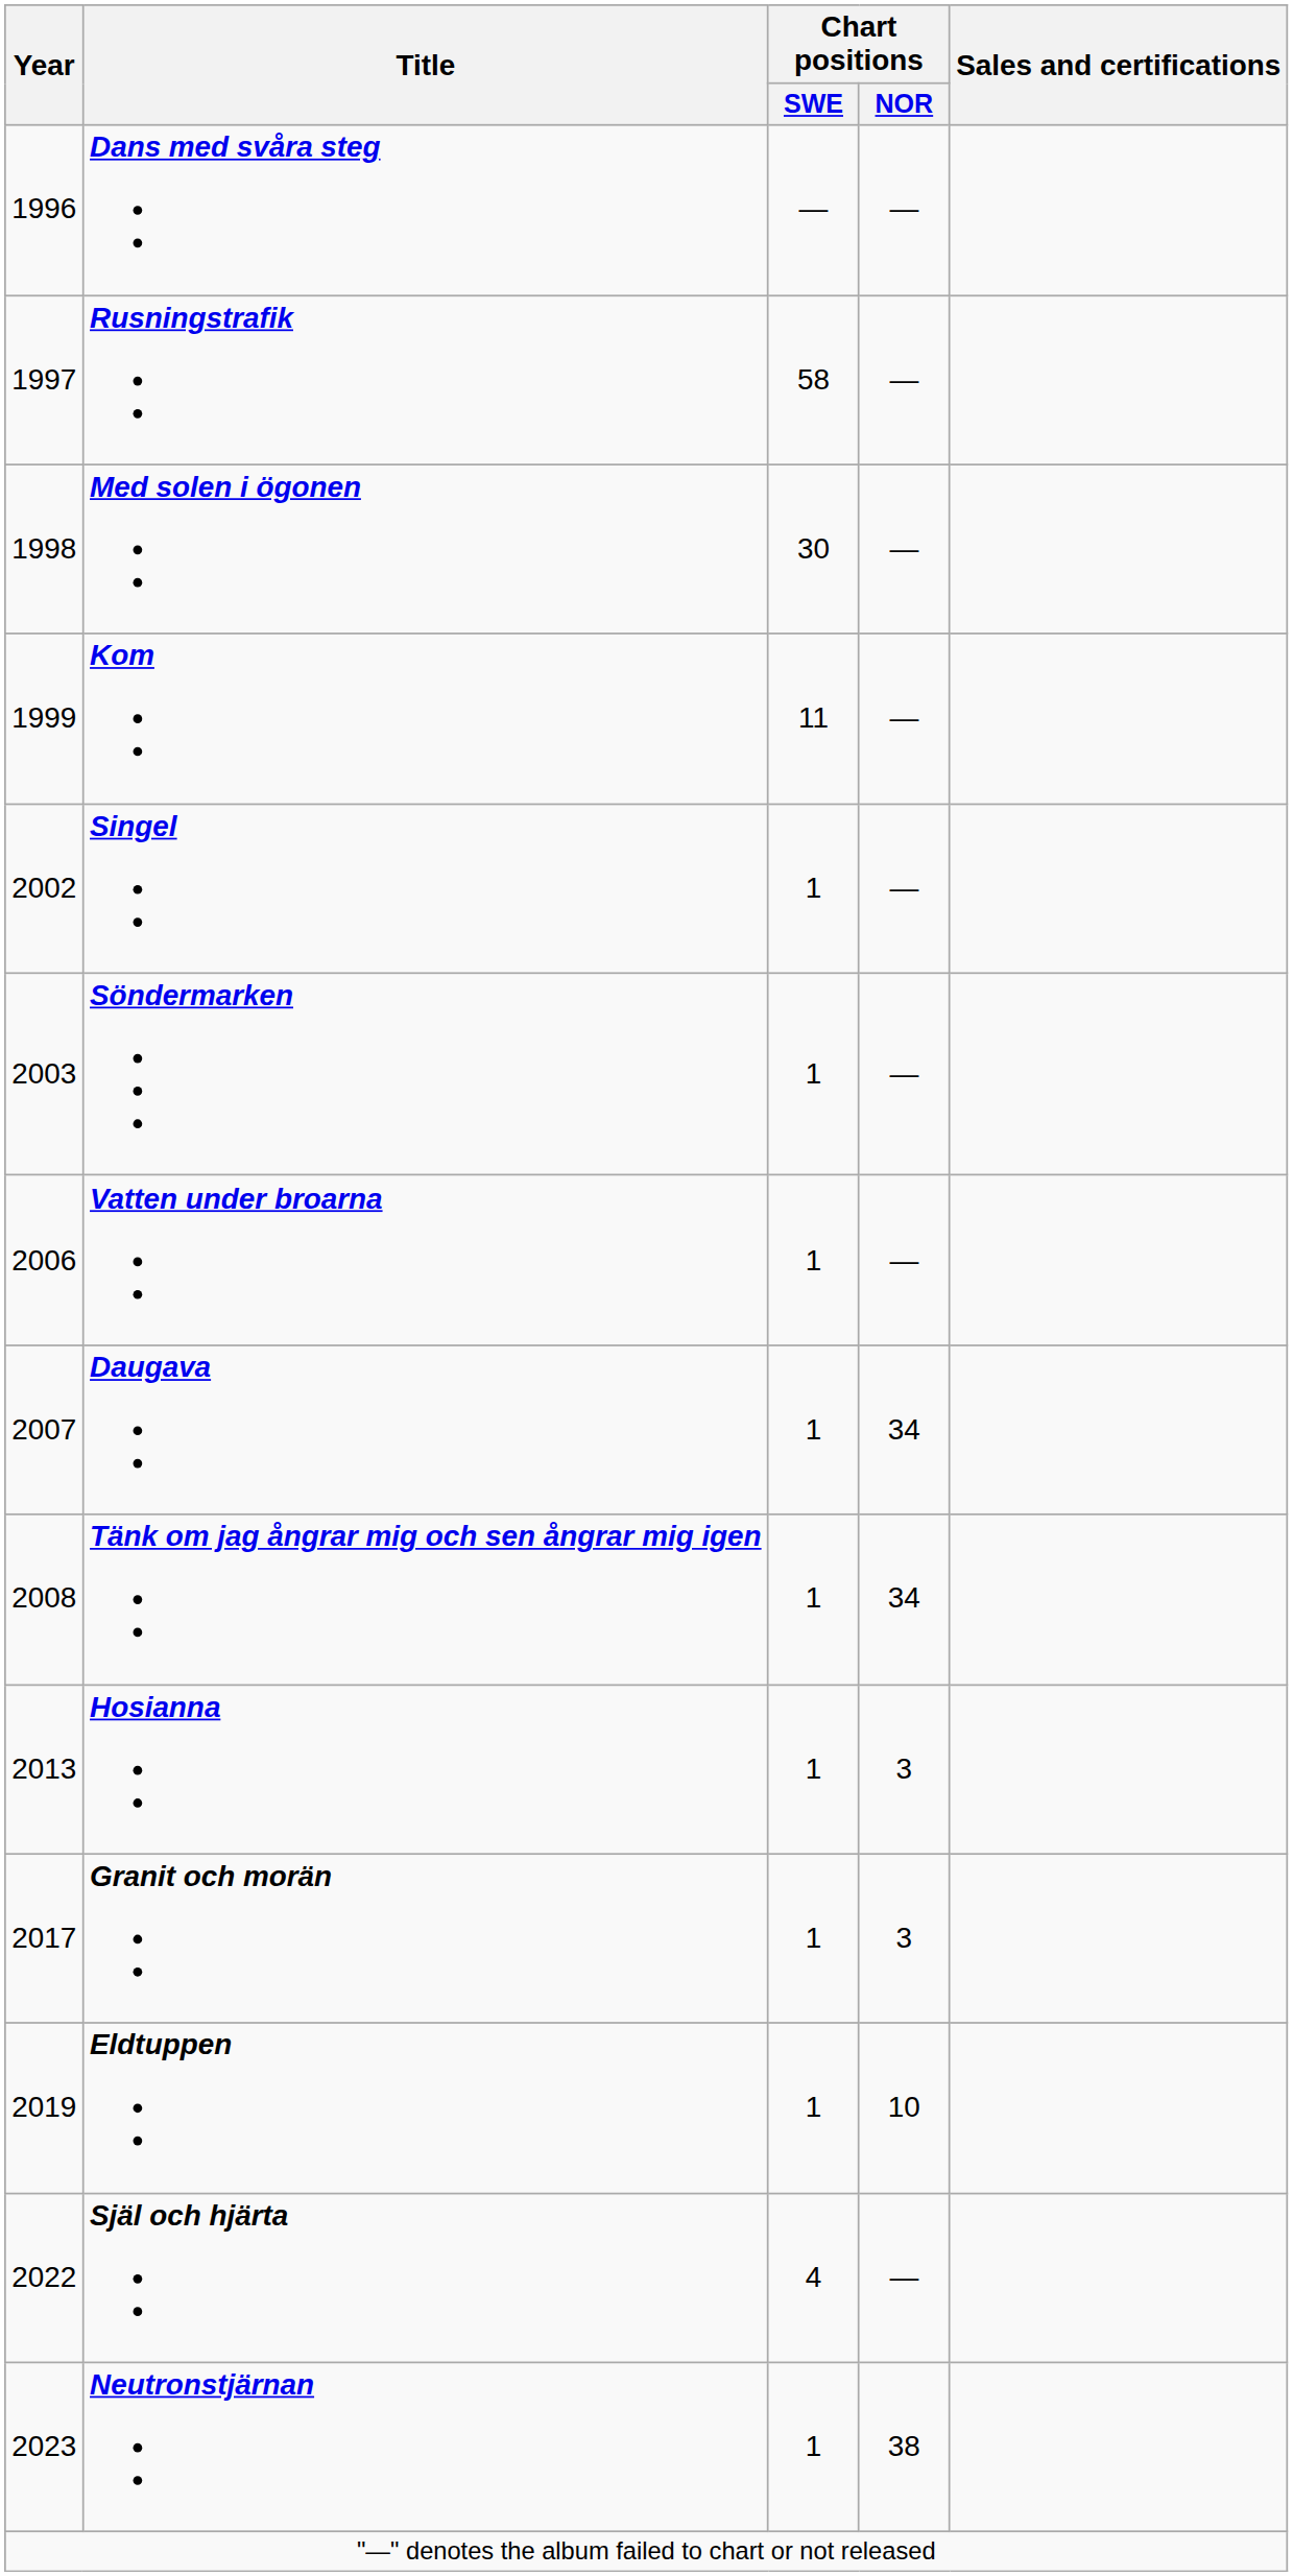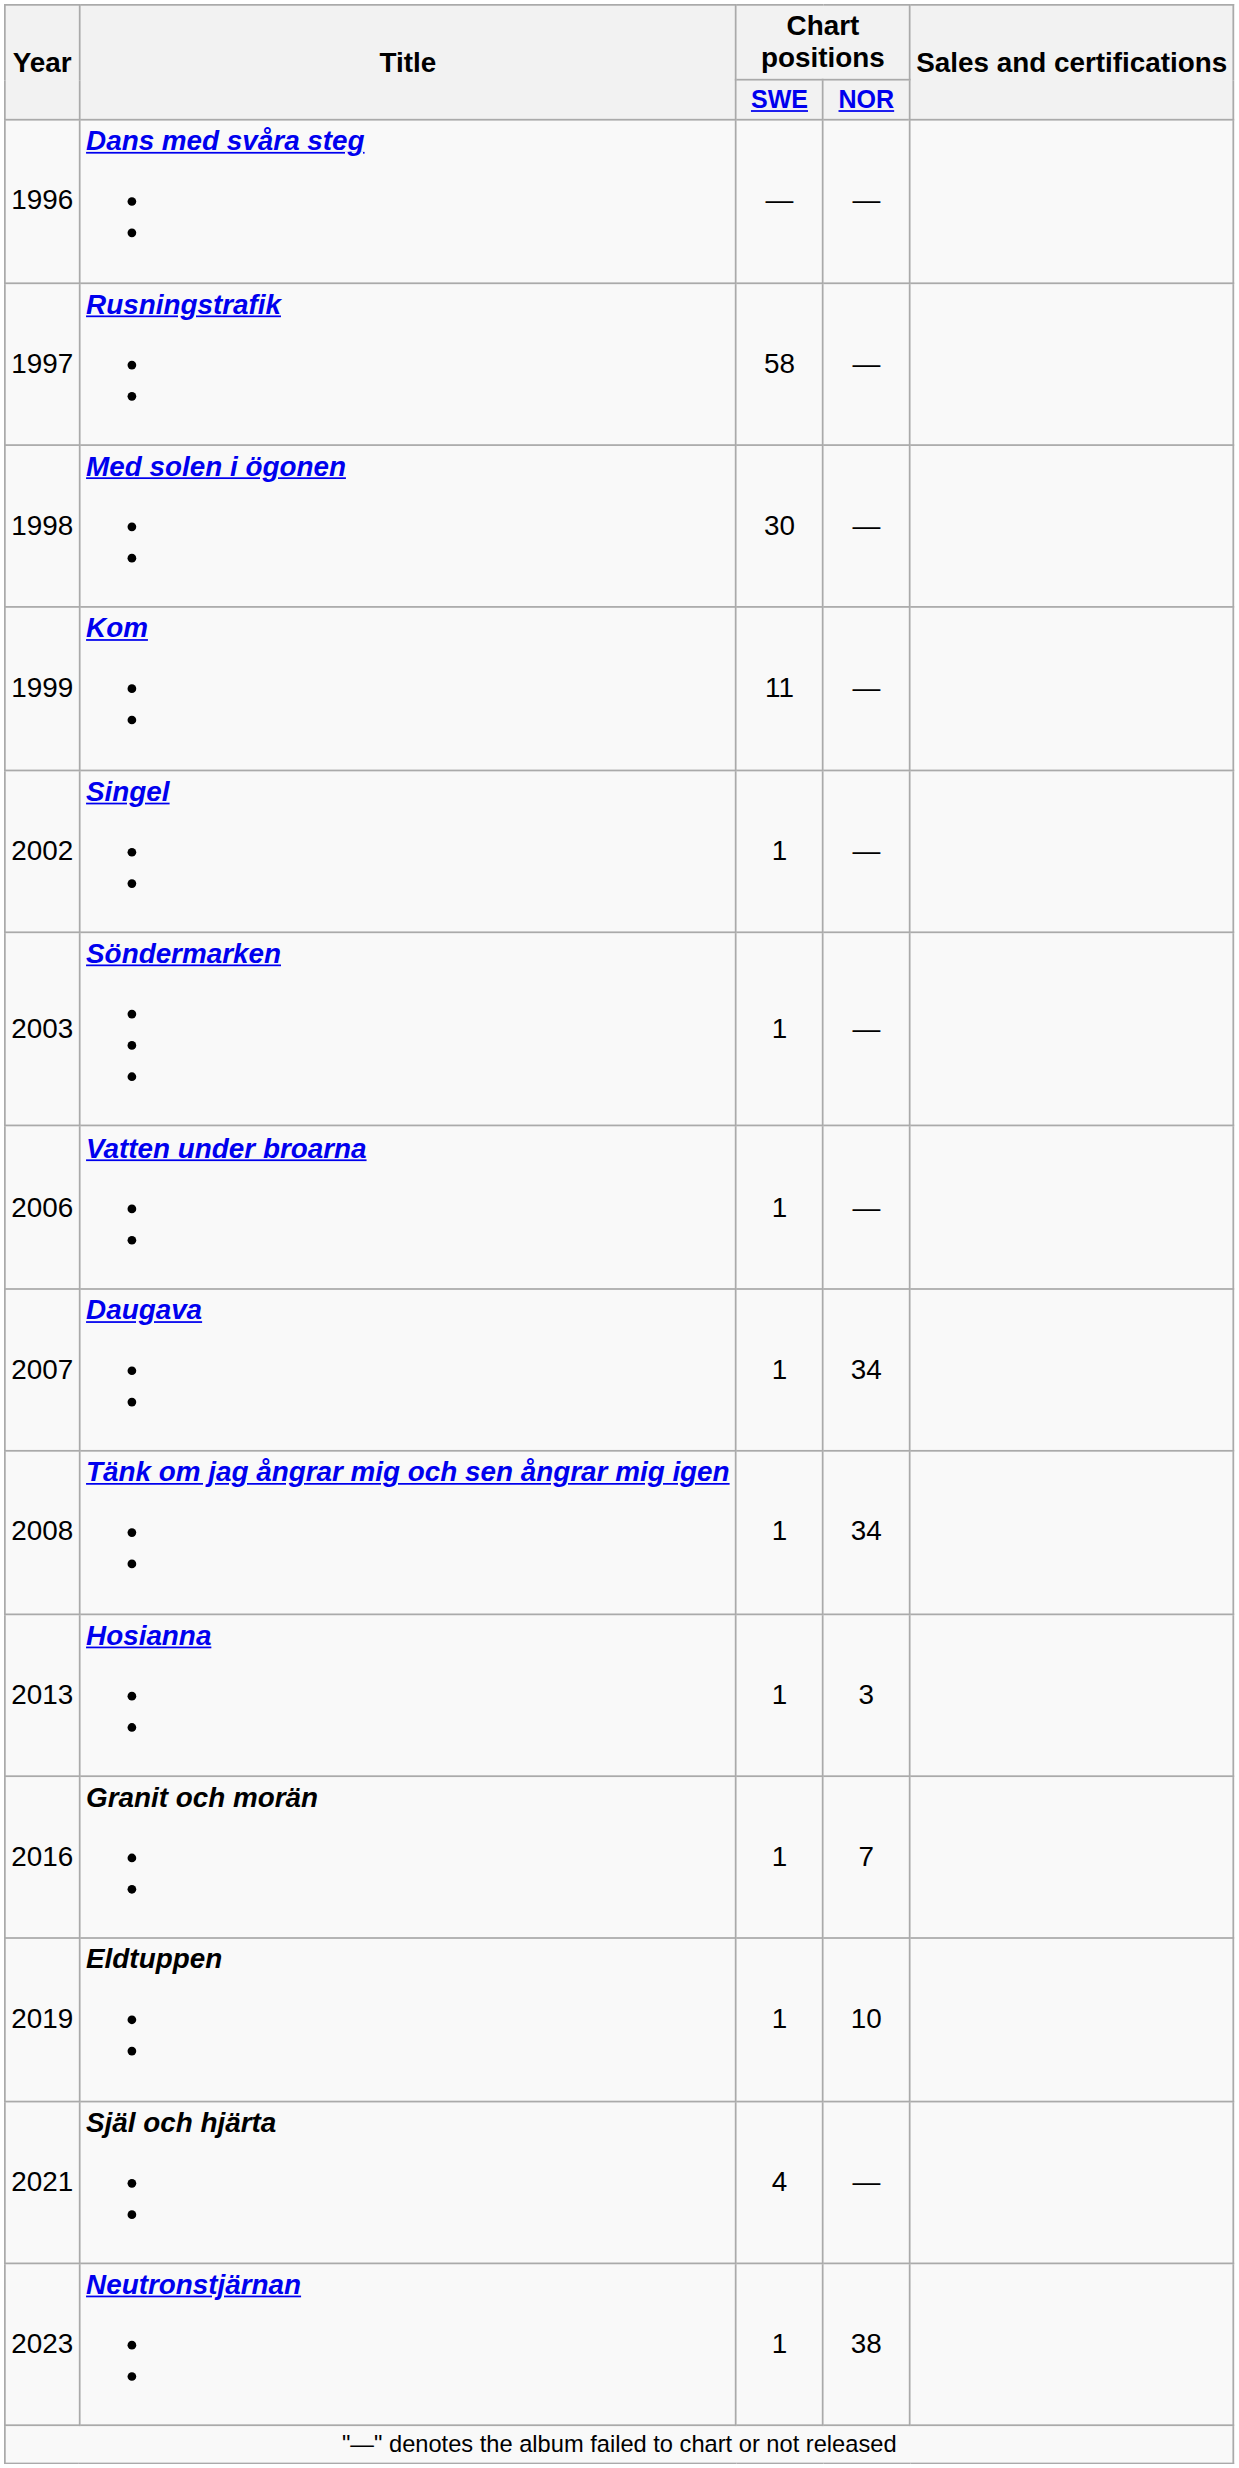Granit och morän | Year: 2017 -> 2016
Granit och morän | Chart positions / NOR: 3 -> 7
Själ och hjärta | Year: 2022 -> 2021
